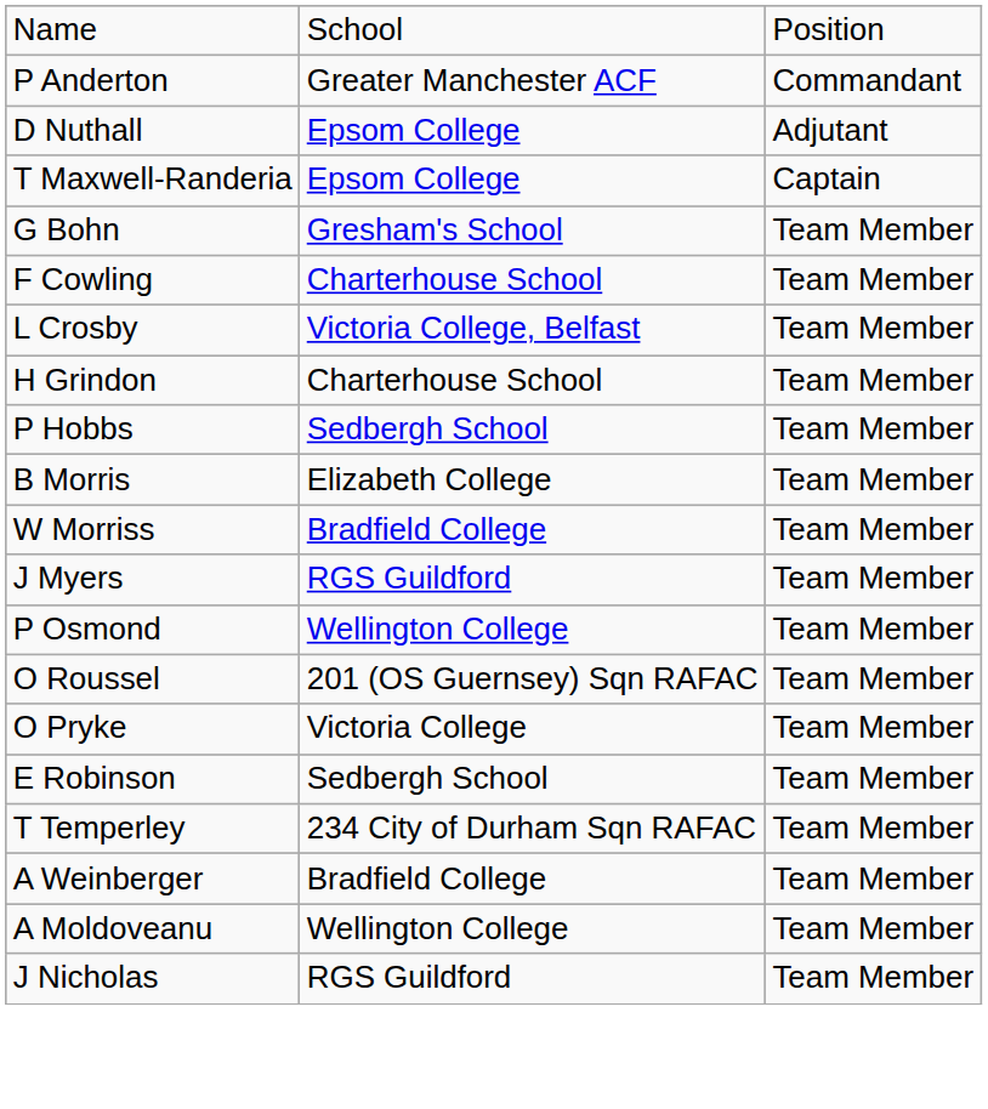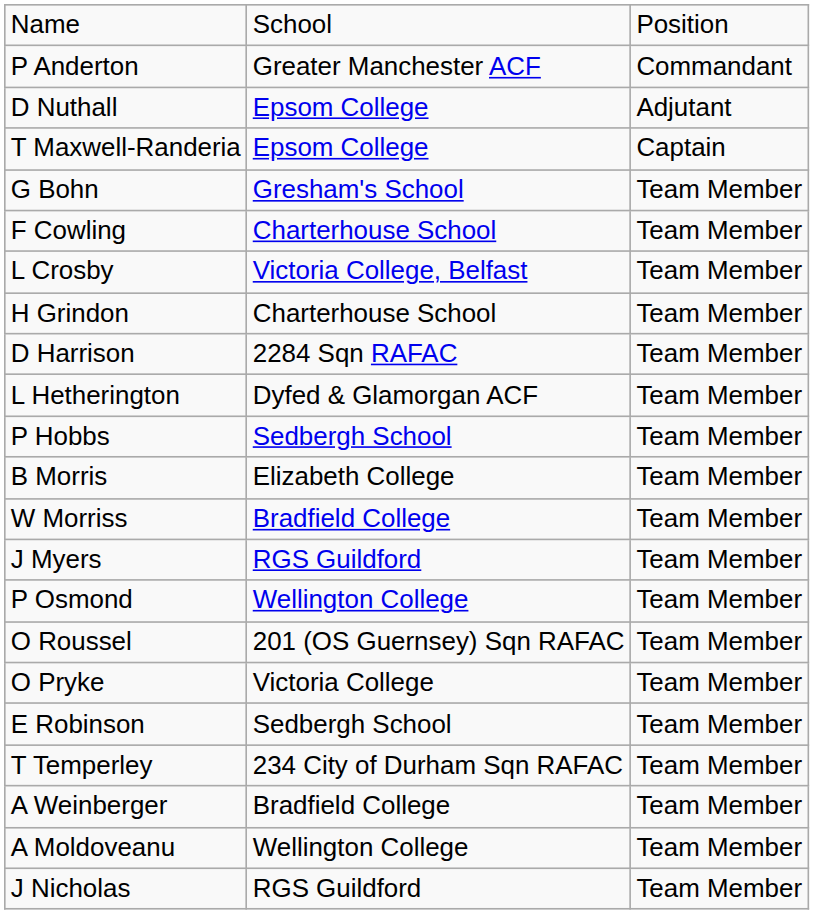+ row: D Harrison | 2284 Sqn RAFAC | Team Member
+ row: L Hetherington | Dyfed & Glamorgan ACF | Team Member
